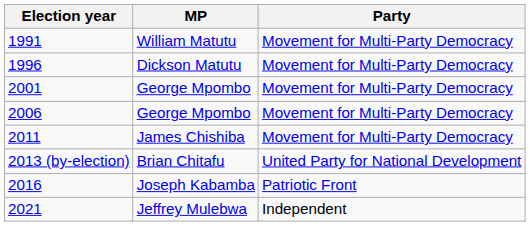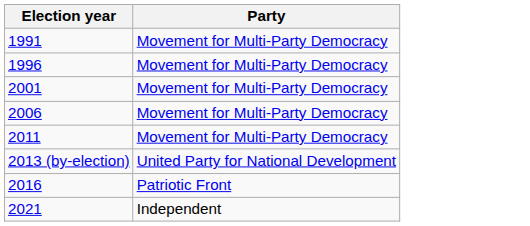- column: MP | William Matutu | Dickson Matutu | George Mpombo | George Mpombo | James Chishiba | Brian Chitafu | Joseph Kabamba | Jeffrey Mulebwa
